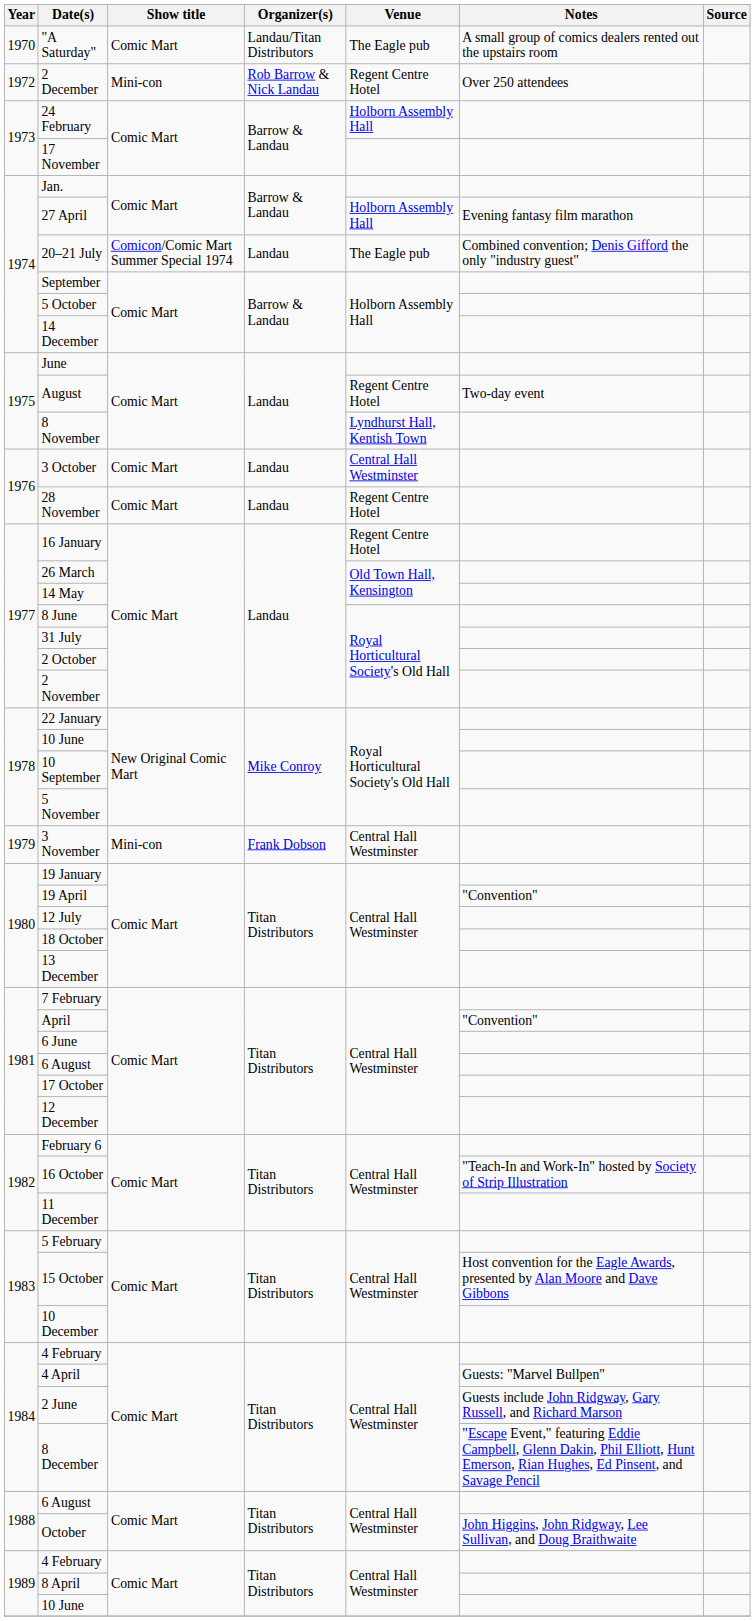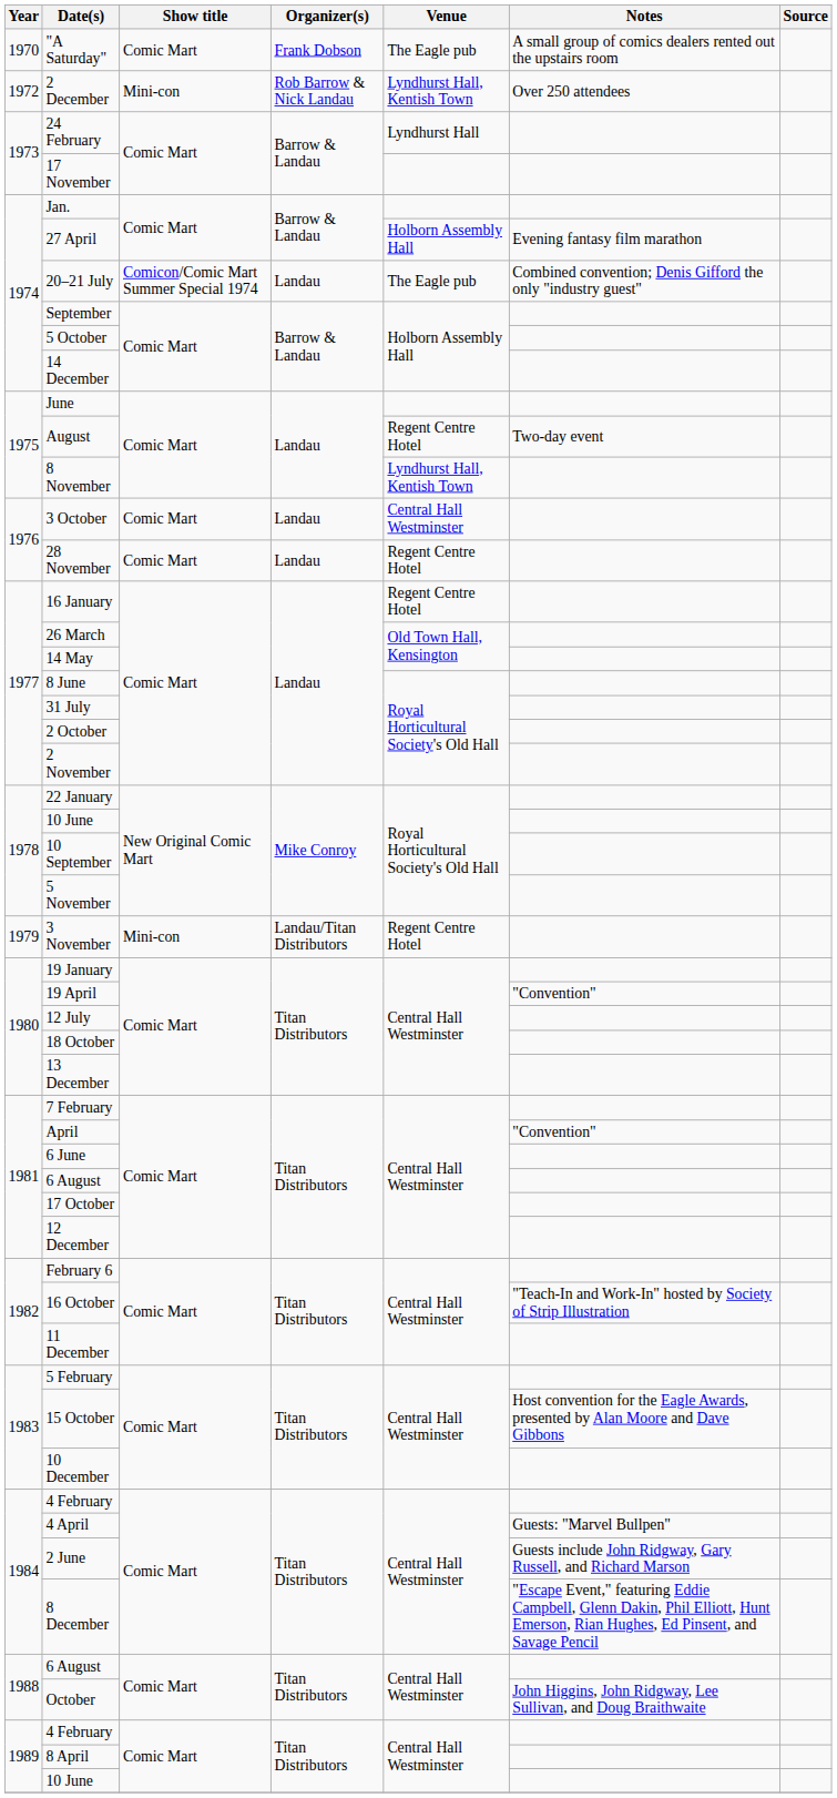"A Saturday" | Organizer(s): Landau/Titan Distributors -> Frank Dobson
2 December | Venue: Regent Centre Hotel -> Lyndhurst Hall, Kentish Town
24 February | Venue: Holborn Assembly Hall -> Lyndhurst Hall
3 November | Organizer(s): Frank Dobson -> Landau/Titan Distributors
3 November | Venue: Central Hall Westminster -> Regent Centre Hotel
